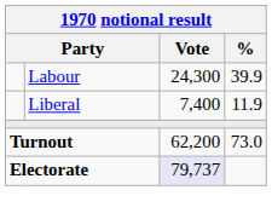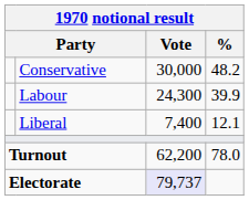+ row: Conservative | 30,000 | 48.2
Liberal | %: 11.9 -> 12.1
Turnout | %: 73.0 -> 78.0
